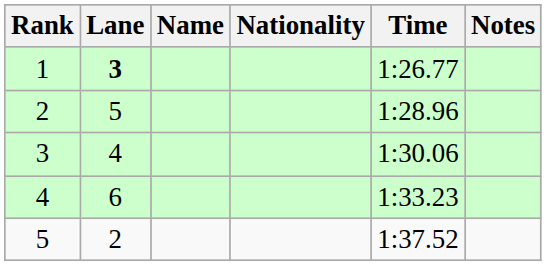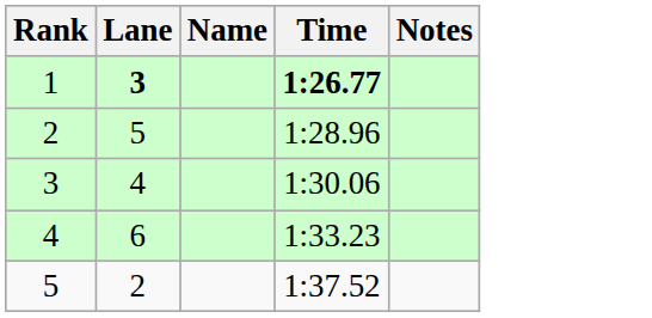- column: Nationality
1 | Time: normal -> bold
